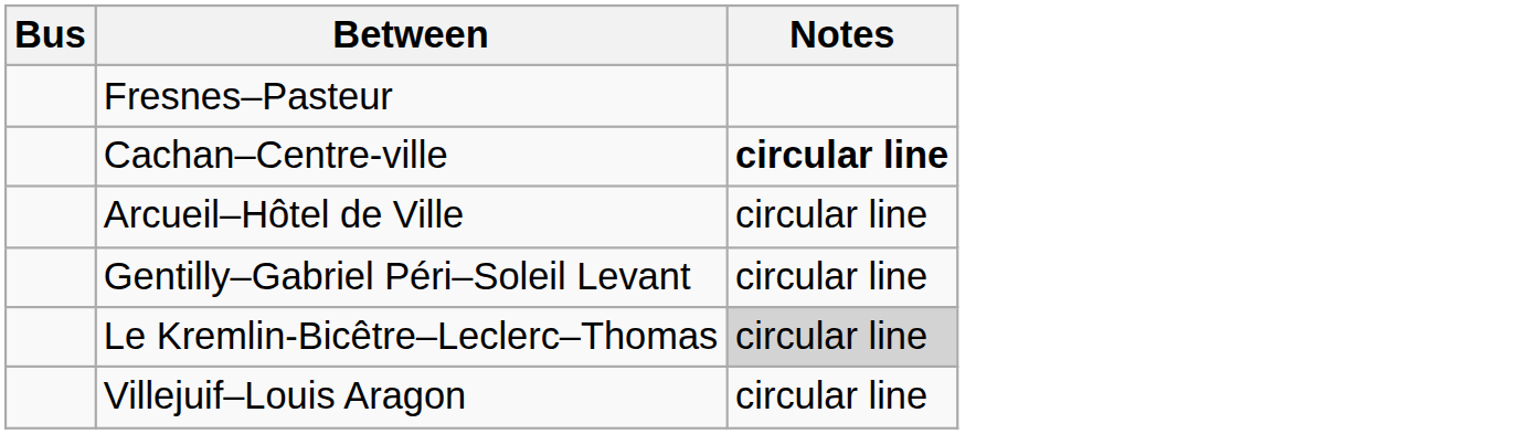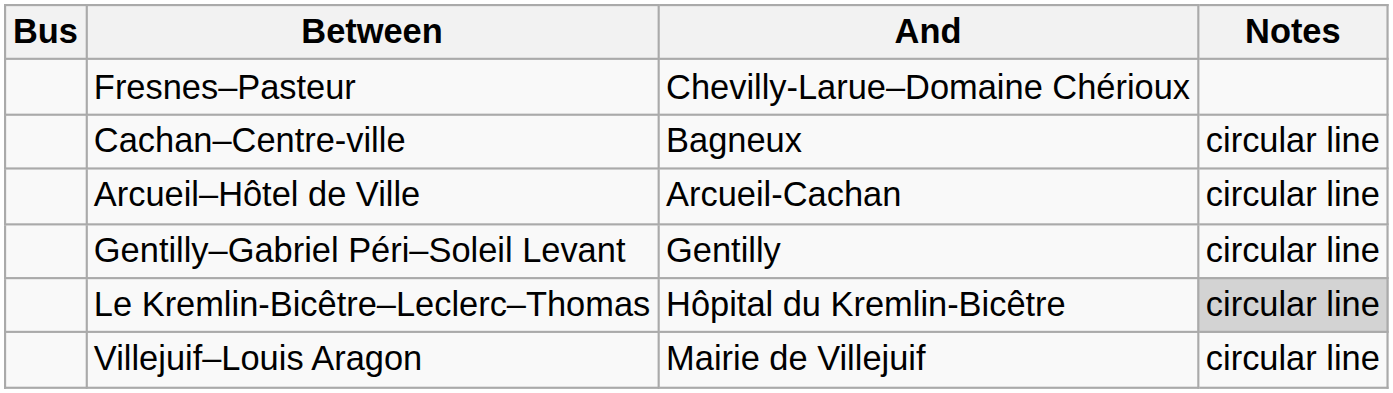+ column: And | Chevilly-Larue–Domaine Chérioux | Bagneux | Arcueil-Cachan | Gentilly | Hôpital du Kremlin-Bicêtre | Mairie de Villejuif
Cachan–Centre-ville | Notes: bold -> normal
